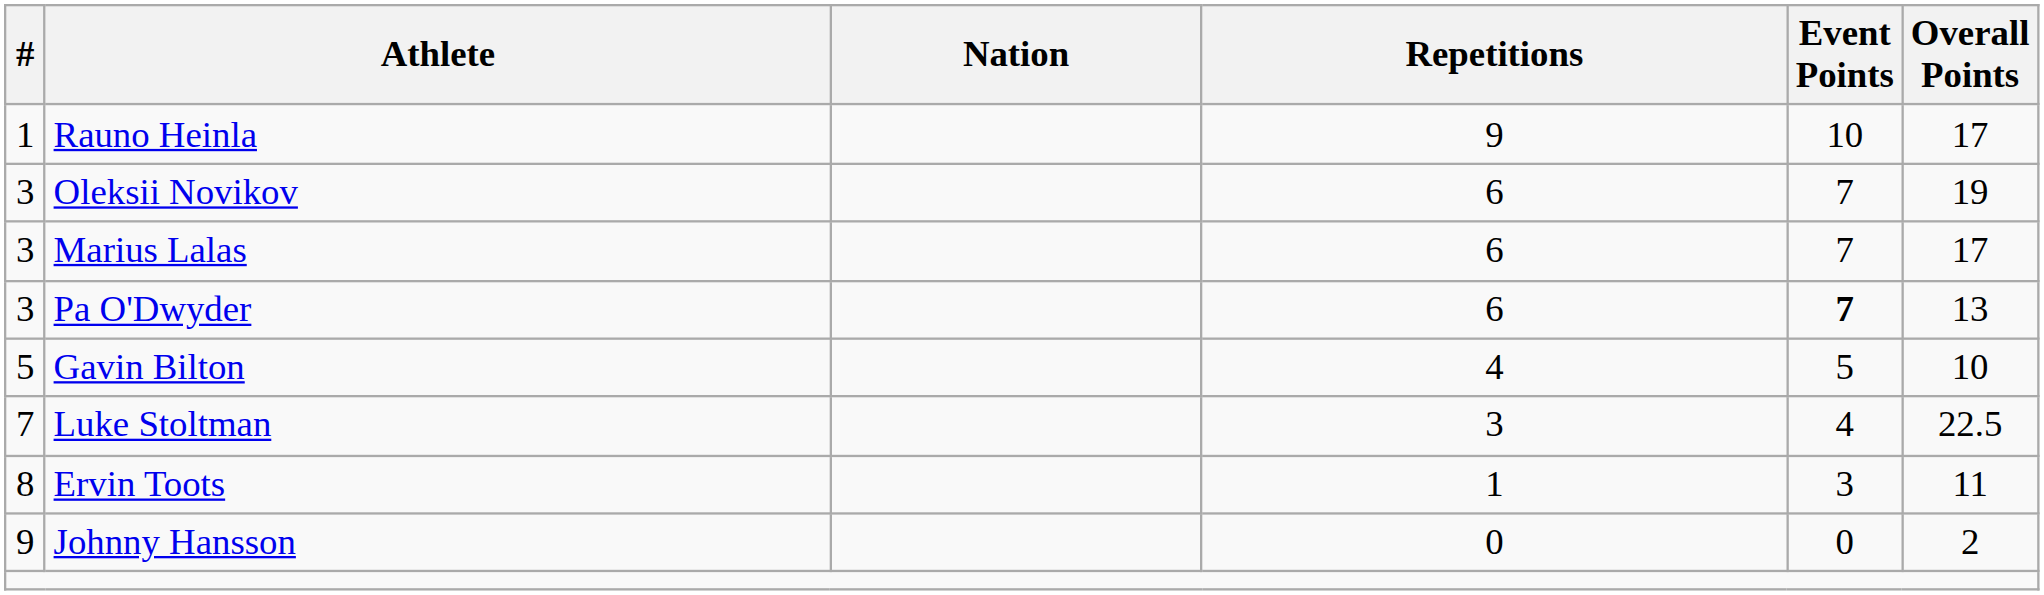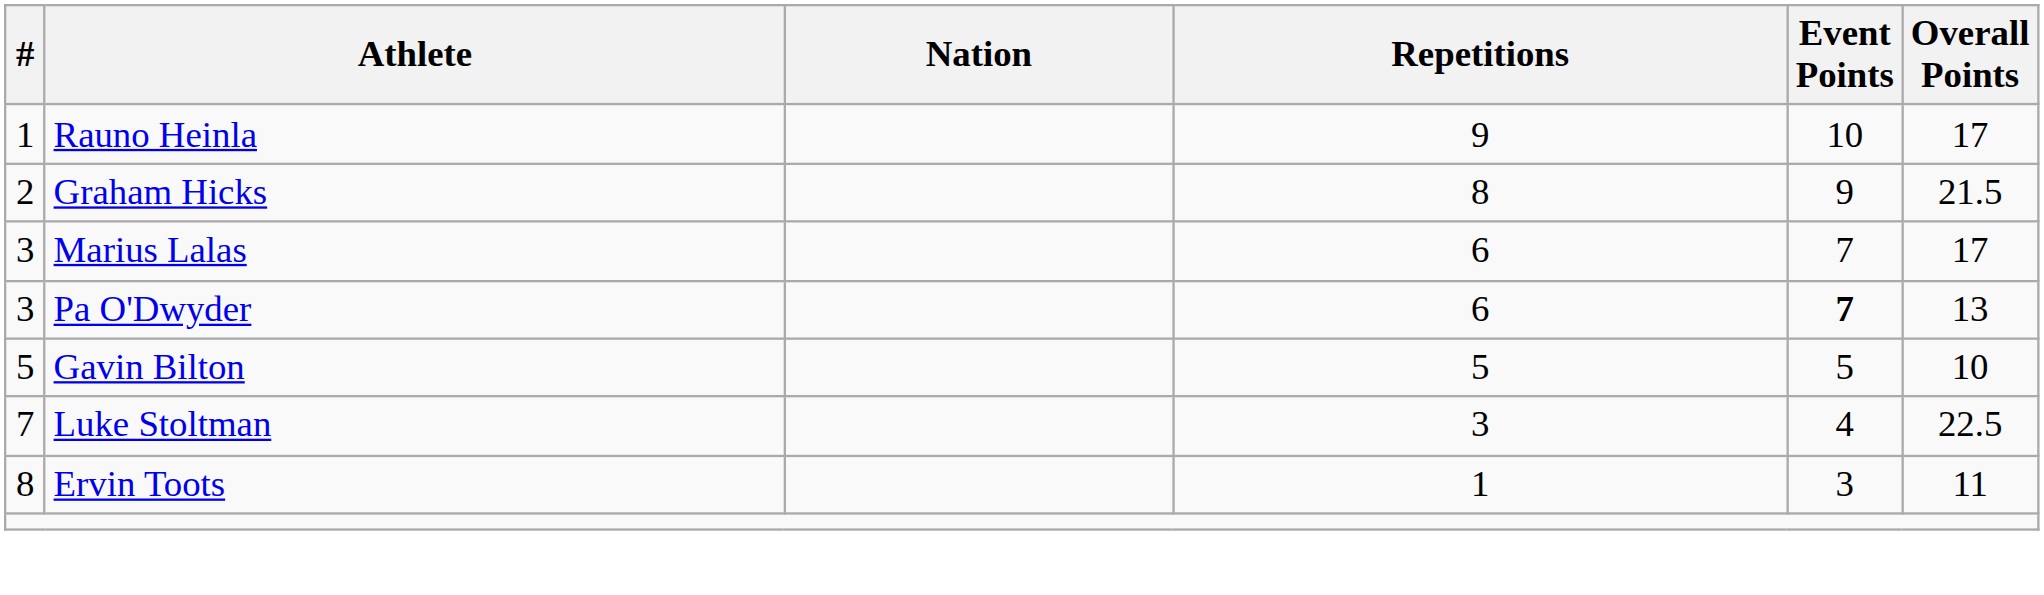+ row: 2 | Graham Hicks | 8 | 9 | 21.5
- row: 3 | Oleksii Novikov | 6 | 7 | 19
Gavin Bilton | Repetitions: 4 -> 5
- row: 9 | Johnny Hansson | 0 | 0 | 2
